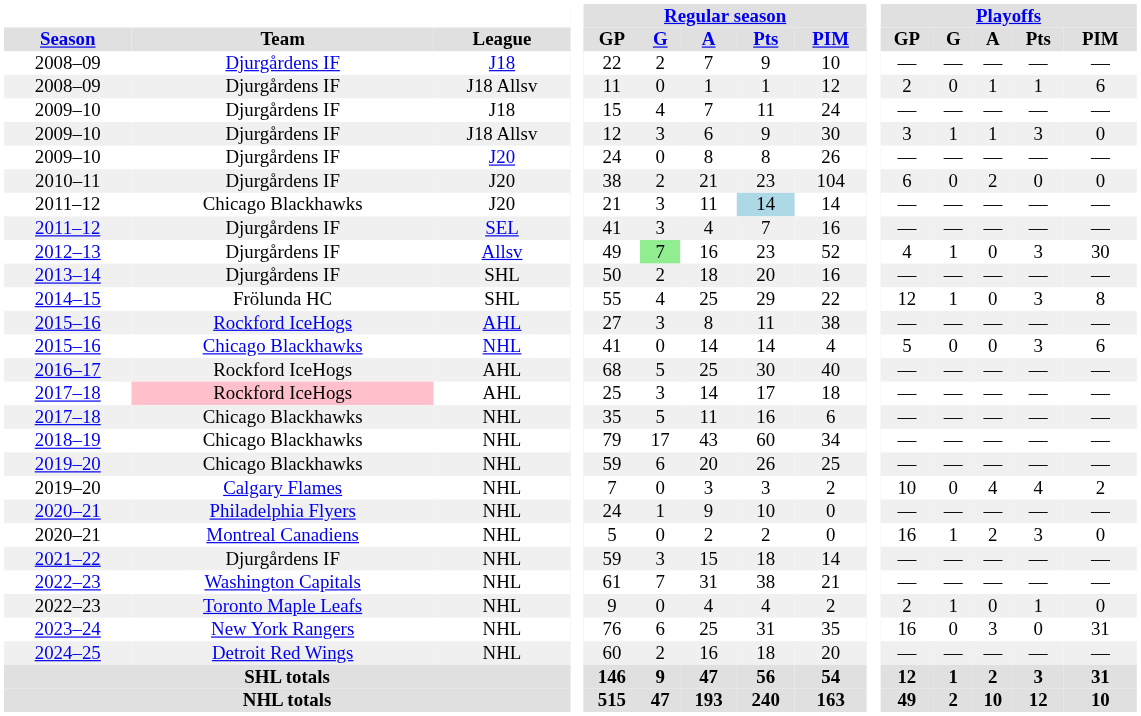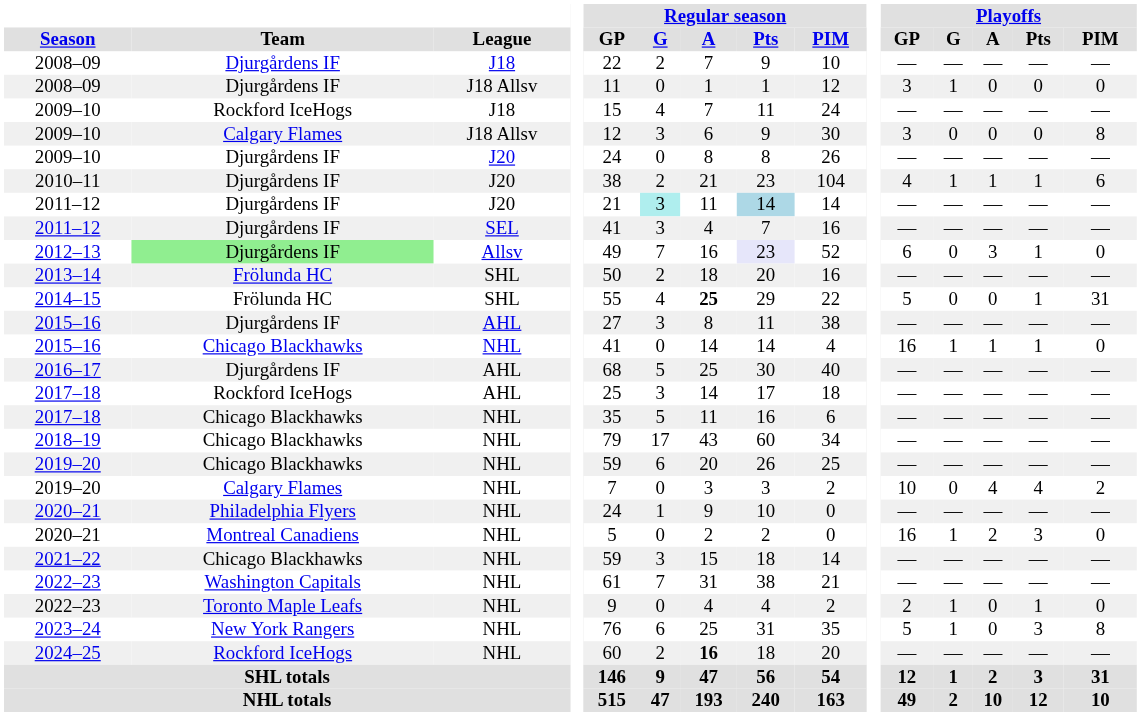2008–09 / J18 Allsv | Playoffs / GP: 2 -> 3
2008–09 / J18 Allsv | Playoffs / G: 0 -> 1
2008–09 / J18 Allsv | Playoffs / A: 1 -> 0
2008–09 / J18 Allsv | Playoffs / Pts: 1 -> 0
2008–09 / J18 Allsv | Playoffs / PIM: 6 -> 0
2009–10 / J18 | Team: Djurgårdens IF -> Rockford IceHogs
2009–10 / J18 Allsv | Team: Djurgårdens IF -> Calgary Flames
2009–10 / J18 Allsv | Playoffs / G: 1 -> 0
2009–10 / J18 Allsv | Playoffs / A: 1 -> 0
2009–10 / J18 Allsv | Playoffs / Pts: 3 -> 0
2009–10 / J18 Allsv | Playoffs / PIM: 0 -> 8
2010–11 | Playoffs / GP: 6 -> 4
2010–11 | Playoffs / G: 0 -> 1
2010–11 | Playoffs / A: 2 -> 1
2010–11 | Playoffs / Pts: 0 -> 1
2010–11 | Playoffs / PIM: 0 -> 6
2011–12 / J20 | Team: Chicago Blackhawks -> Djurgårdens IF
2011–12 / J20 | Regular season / G: no background -> paleturquoise background
2012–13 | Team: no background -> lightgreen background
2012–13 | Regular season / G: lightgreen background -> no background
2012–13 | Regular season / Pts: no background -> lavender background
2012–13 | Playoffs / GP: 4 -> 6
2012–13 | Playoffs / G: 1 -> 0
2012–13 | Playoffs / A: 0 -> 3
2012–13 | Playoffs / Pts: 3 -> 1
2012–13 | Playoffs / PIM: 30 -> 0
2013–14 | Team: Djurgårdens IF -> Frölunda HC
2014–15 | Regular season / A: normal -> bold
2014–15 | Playoffs / GP: 12 -> 5
2014–15 | Playoffs / G: 1 -> 0
2014–15 | Playoffs / Pts: 3 -> 1
2014–15 | Playoffs / PIM: 8 -> 31
2015–16 / AHL | Team: Rockford IceHogs -> Djurgårdens IF
2015–16 / NHL | Playoffs / GP: 5 -> 16
2015–16 / NHL | Playoffs / G: 0 -> 1
2015–16 / NHL | Playoffs / A: 0 -> 1
2015–16 / NHL | Playoffs / Pts: 3 -> 1
2015–16 / NHL | Playoffs / PIM: 6 -> 0
2016–17 | Team: Rockford IceHogs -> Djurgårdens IF
2017–18 / AHL | Team: pink background -> no background
2021–22 | Team: Djurgårdens IF -> Chicago Blackhawks
2023–24 | Playoffs / GP: 16 -> 5
2023–24 | Playoffs / G: 0 -> 1
2023–24 | Playoffs / A: 3 -> 0
2023–24 | Playoffs / Pts: 0 -> 3
2023–24 | Playoffs / PIM: 31 -> 8
2024–25 | Team: Detroit Red Wings -> Rockford IceHogs
2024–25 | Regular season / A: normal -> bold
